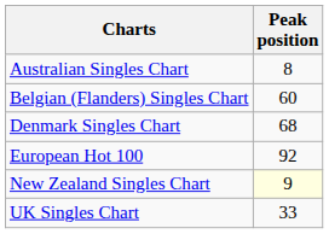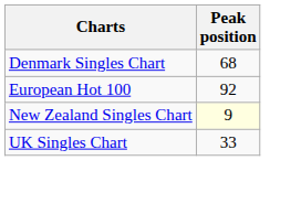- row: Australian Singles Chart | 8
- row: Belgian (Flanders) Singles Chart | 60
